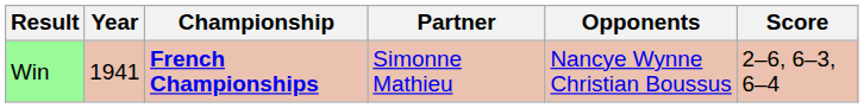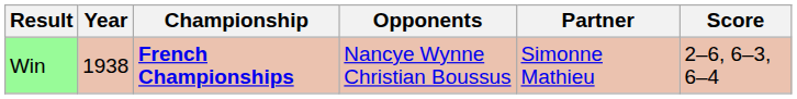columns swapped: Partner <-> Opponents
Win | Year: 1941 -> 1938
